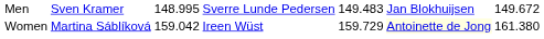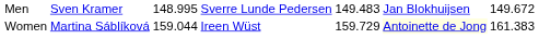Women | column 3: 159.042 -> 159.044
Women | column 7: 161.380 -> 161.383
